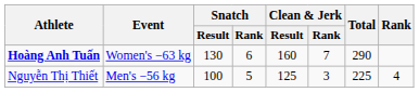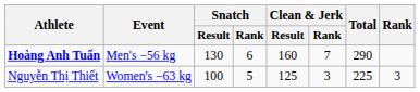Hoàng Anh Tuấn | Event: Women's −63 kg -> Men's −56 kg
Nguyễn Thị Thiết | Event: Men's −56 kg -> Women's −63 kg
Nguyễn Thị Thiết | Rank: 4 -> 3
